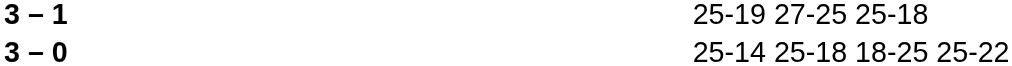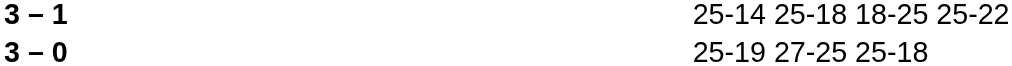3 – 1 | column 4: 25-19 27-25 25-18 -> 25-14 25-18 18-25 25-22
3 – 0 | column 4: 25-14 25-18 18-25 25-22 -> 25-19 27-25 25-18
